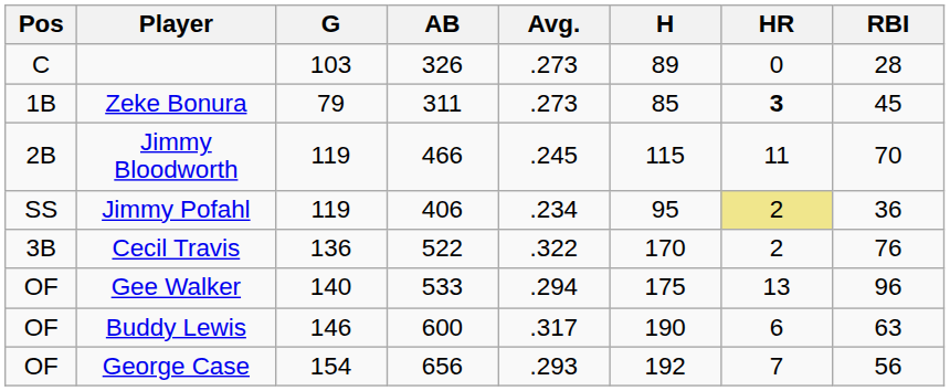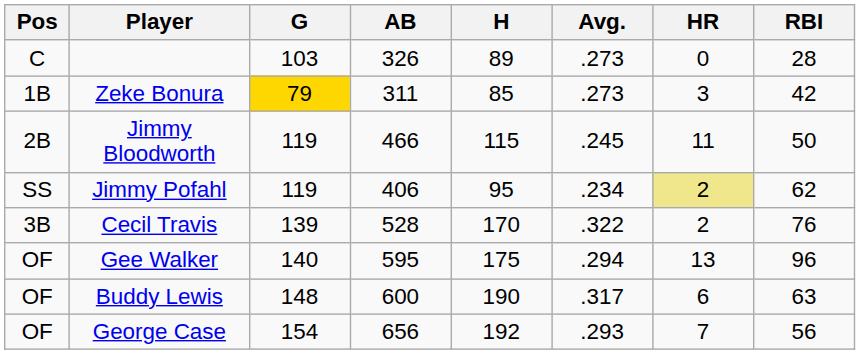columns swapped: H <-> Avg.
Zeke Bonura | G: no background -> gold background
Zeke Bonura | HR: bold -> normal
Zeke Bonura | RBI: 45 -> 42
Jimmy Bloodworth | RBI: 70 -> 50
Jimmy Pofahl | RBI: 36 -> 62
Cecil Travis | G: 136 -> 139
Cecil Travis | AB: 522 -> 528
Gee Walker | AB: 533 -> 595
Buddy Lewis | G: 146 -> 148
